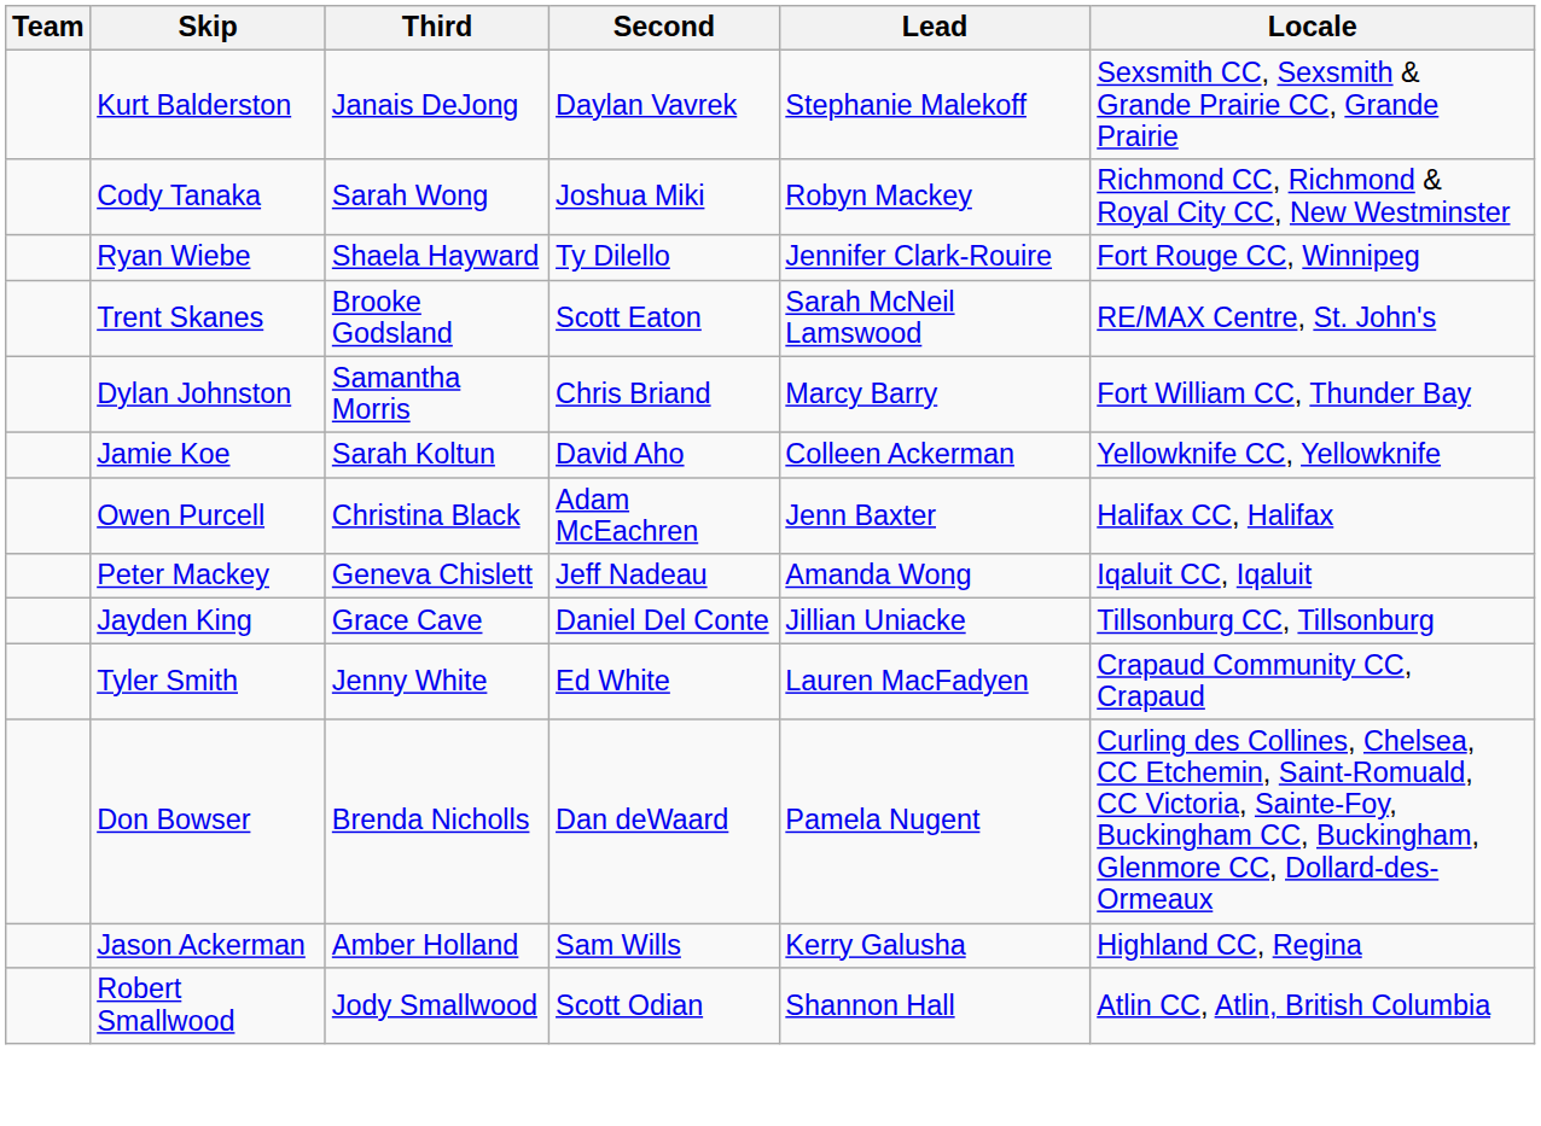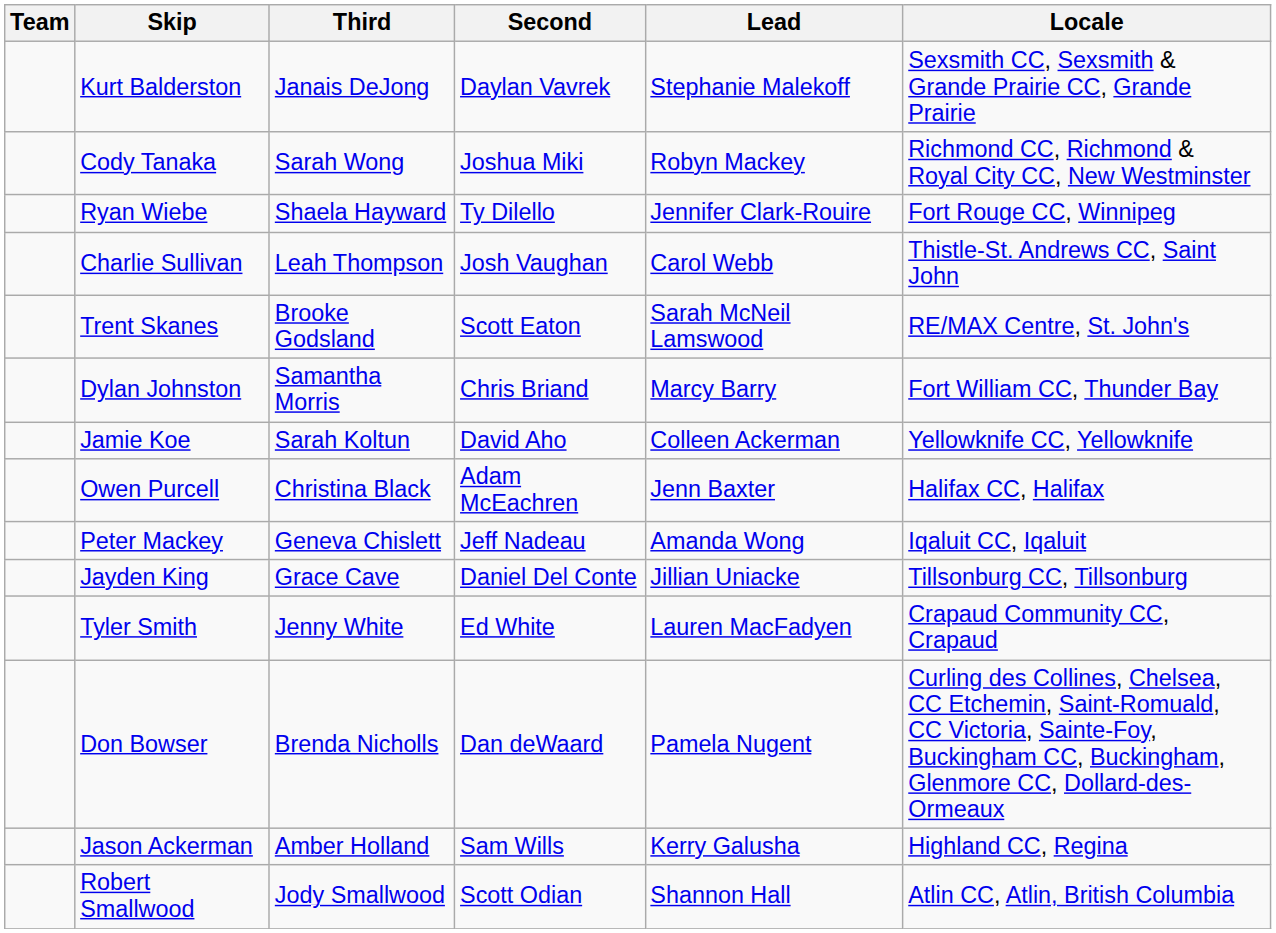+ row: Charlie Sullivan | Leah Thompson | Josh Vaughan | Carol Webb | Thistle-St. Andrews CC, Saint John
